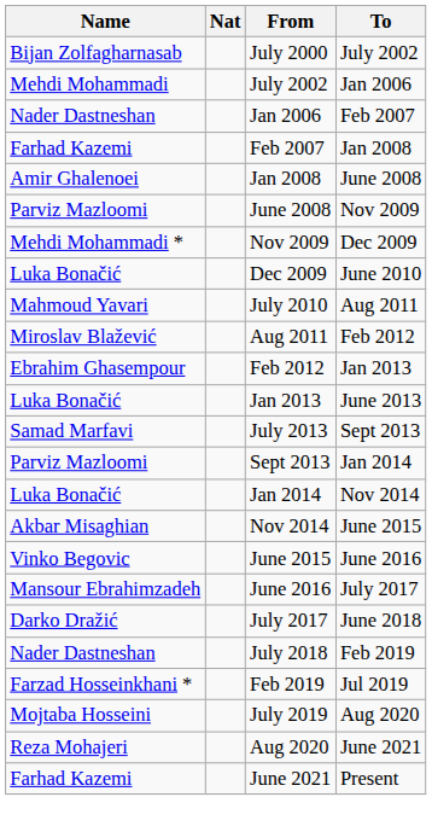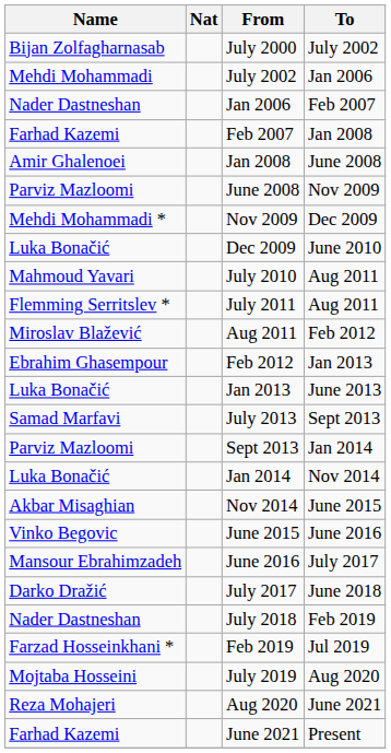+ row: Flemming Serritslev * | July 2011 | Aug 2011
